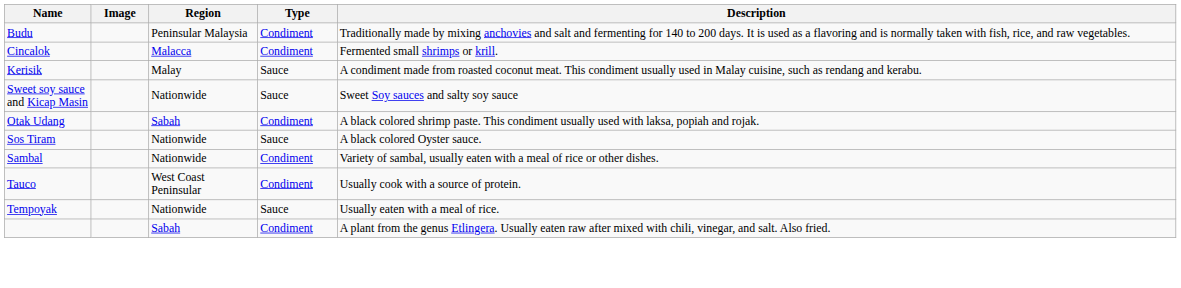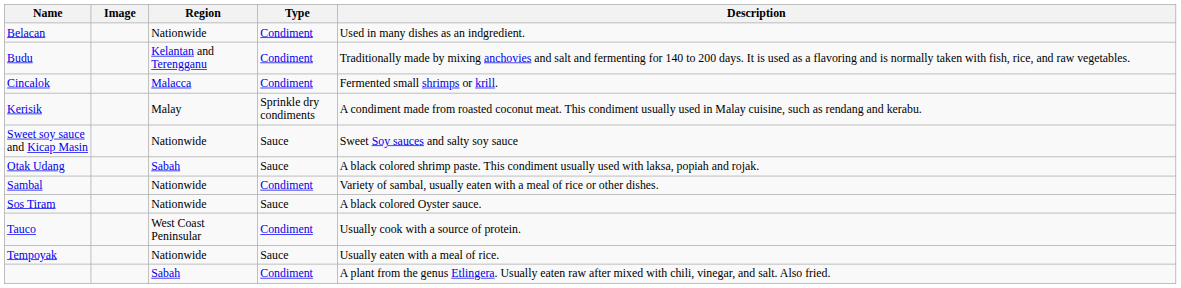+ row: Belacan | Nationwide | Condiment | Used in many dishes as an indgredient.
Budu | Region: Peninsular Malaysia -> Kelantan and Terengganu
Kerisik | Type: Sauce -> Sprinkle dry condiments
Otak Udang | Type: Condiment -> Sauce
rows swapped: Sambal <-> Sos Tiram
